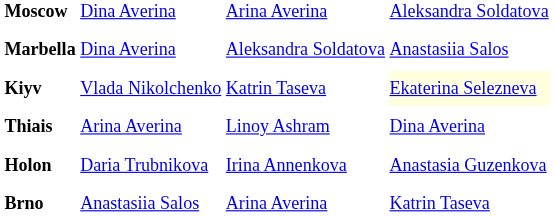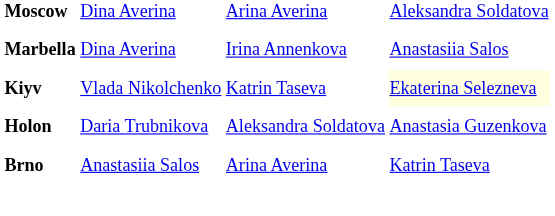Marbella | column 3: Aleksandra Soldatova -> Irina Annenkova
- row: Thiais | Arina Averina | Linoy Ashram | Dina Averina
Holon | column 3: Irina Annenkova -> Aleksandra Soldatova
